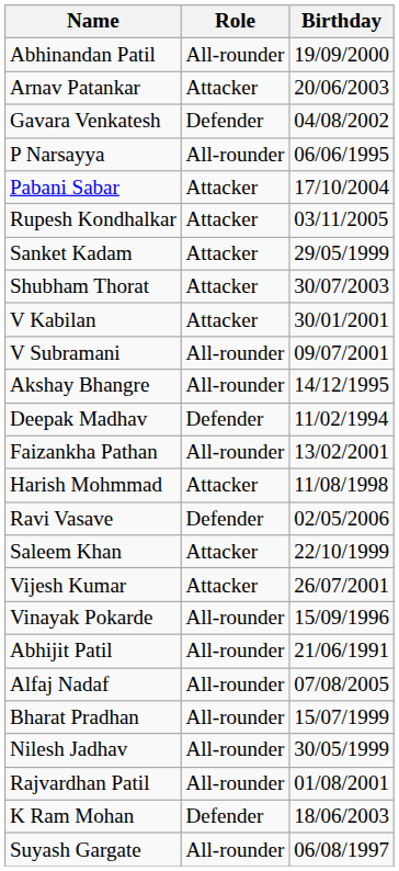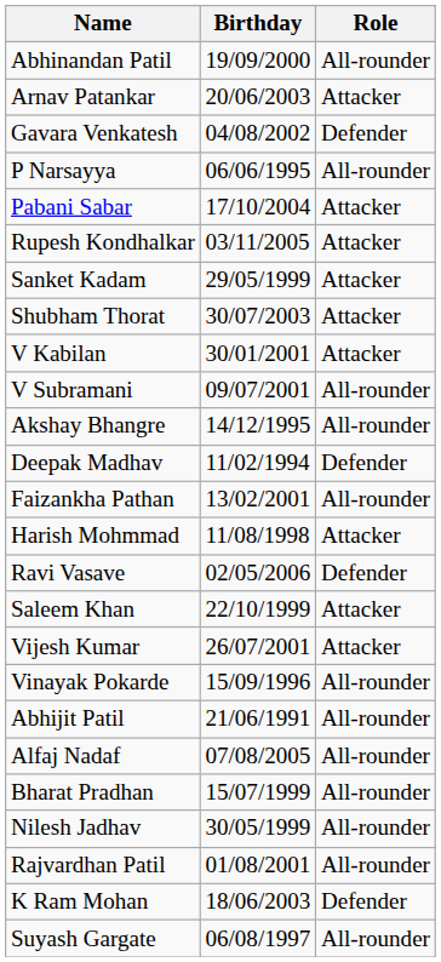columns swapped: Role <-> Birthday
